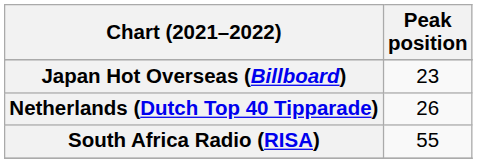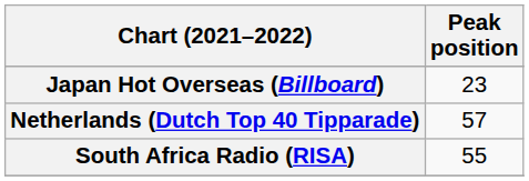Netherlands (Dutch Top 40 Tipparade) | Peak position: 26 -> 57
